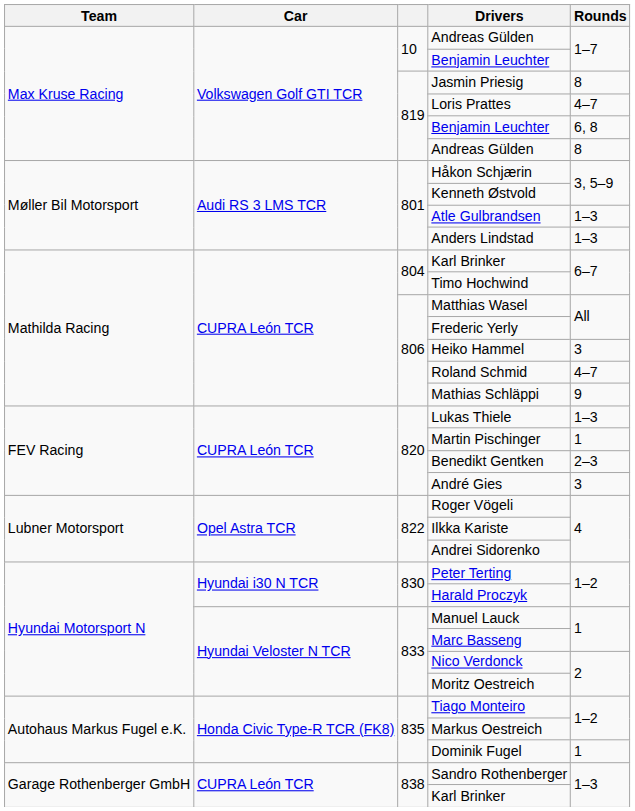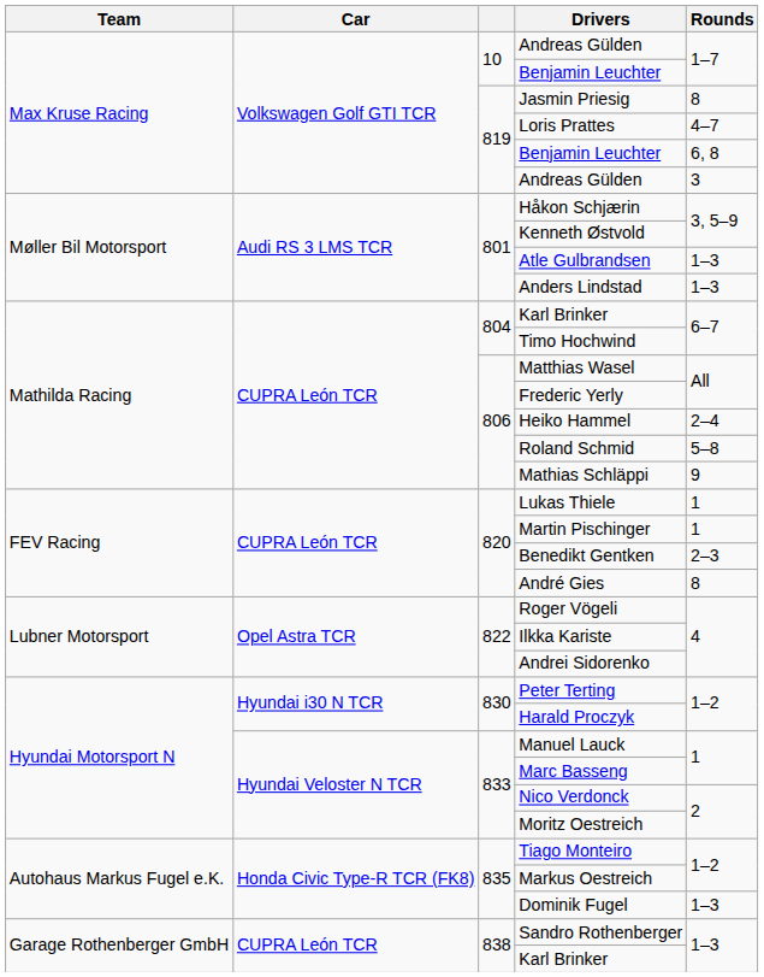819 / Andreas Gülden | Rounds: 8 -> 3
Heiko Hammel | Rounds: 3 -> 2–4
Roland Schmid | Rounds: 4–7 -> 5–8
Lukas Thiele | Rounds: 1–3 -> 1
André Gies | Rounds: 3 -> 8
Dominik Fugel | Rounds: 1 -> 1–3
